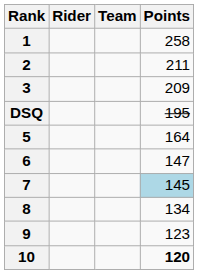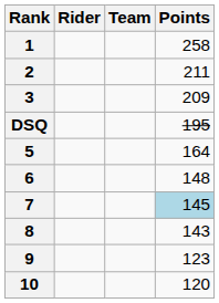6 | Points: 147 -> 148
8 | Points: 134 -> 143
10 | Points: bold -> normal
